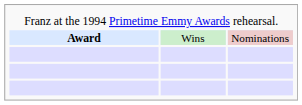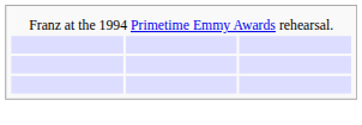- row: Award | Wins | Nominations
